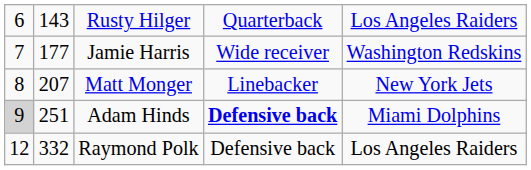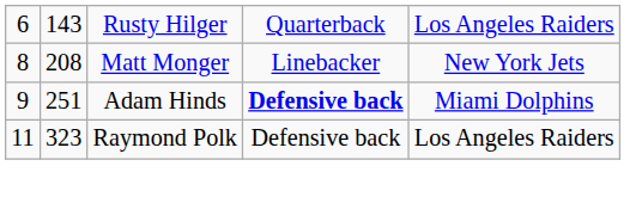- row: 7 | 177 | Jamie Harris | Wide receiver | Washington Redskins
Matt Monger | column 2: 207 -> 208
Adam Hinds | column 1: lightgrey background -> no background
Raymond Polk | column 1: 12 -> 11
Raymond Polk | column 2: 332 -> 323
